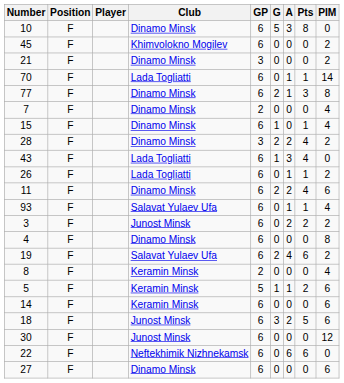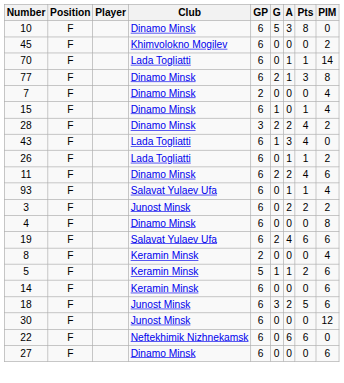- row: 21 | F | Dinamo Minsk | 3 | 0 | 0 | 0 | 2
19 | PIM: 2 -> 6
